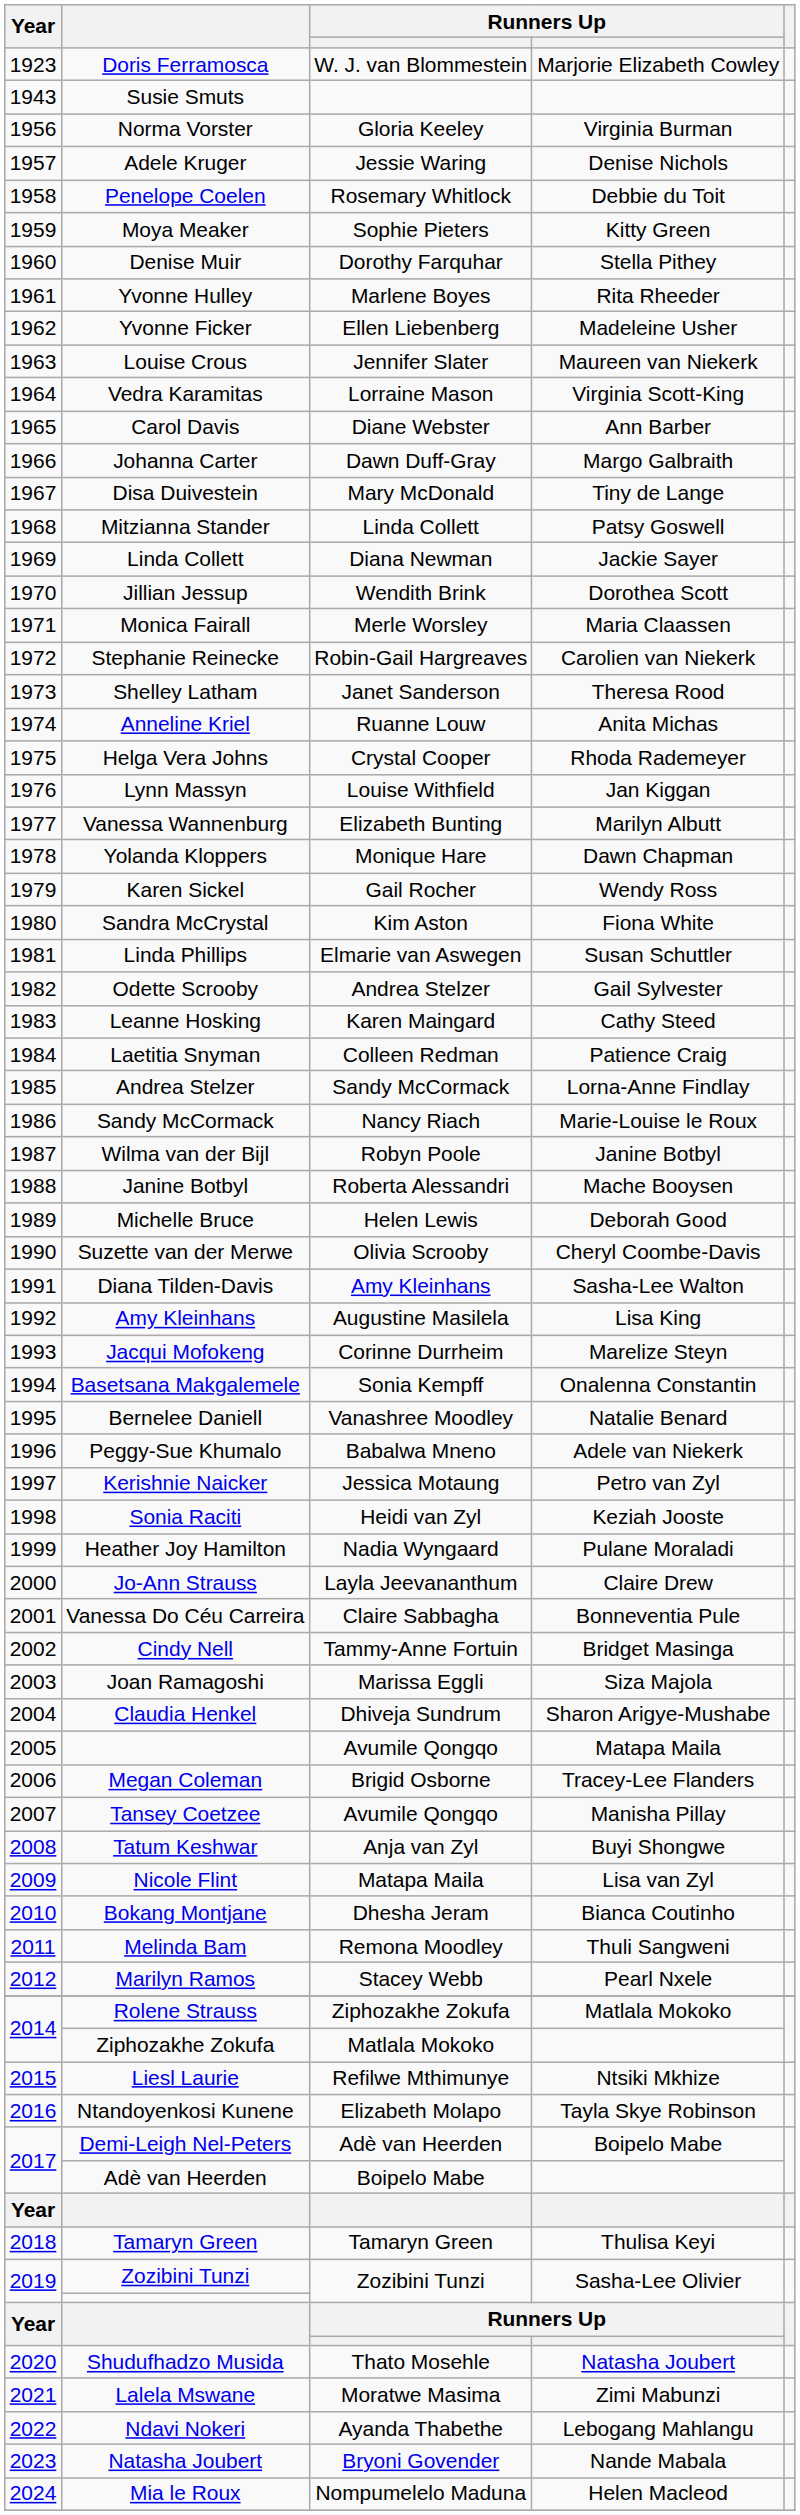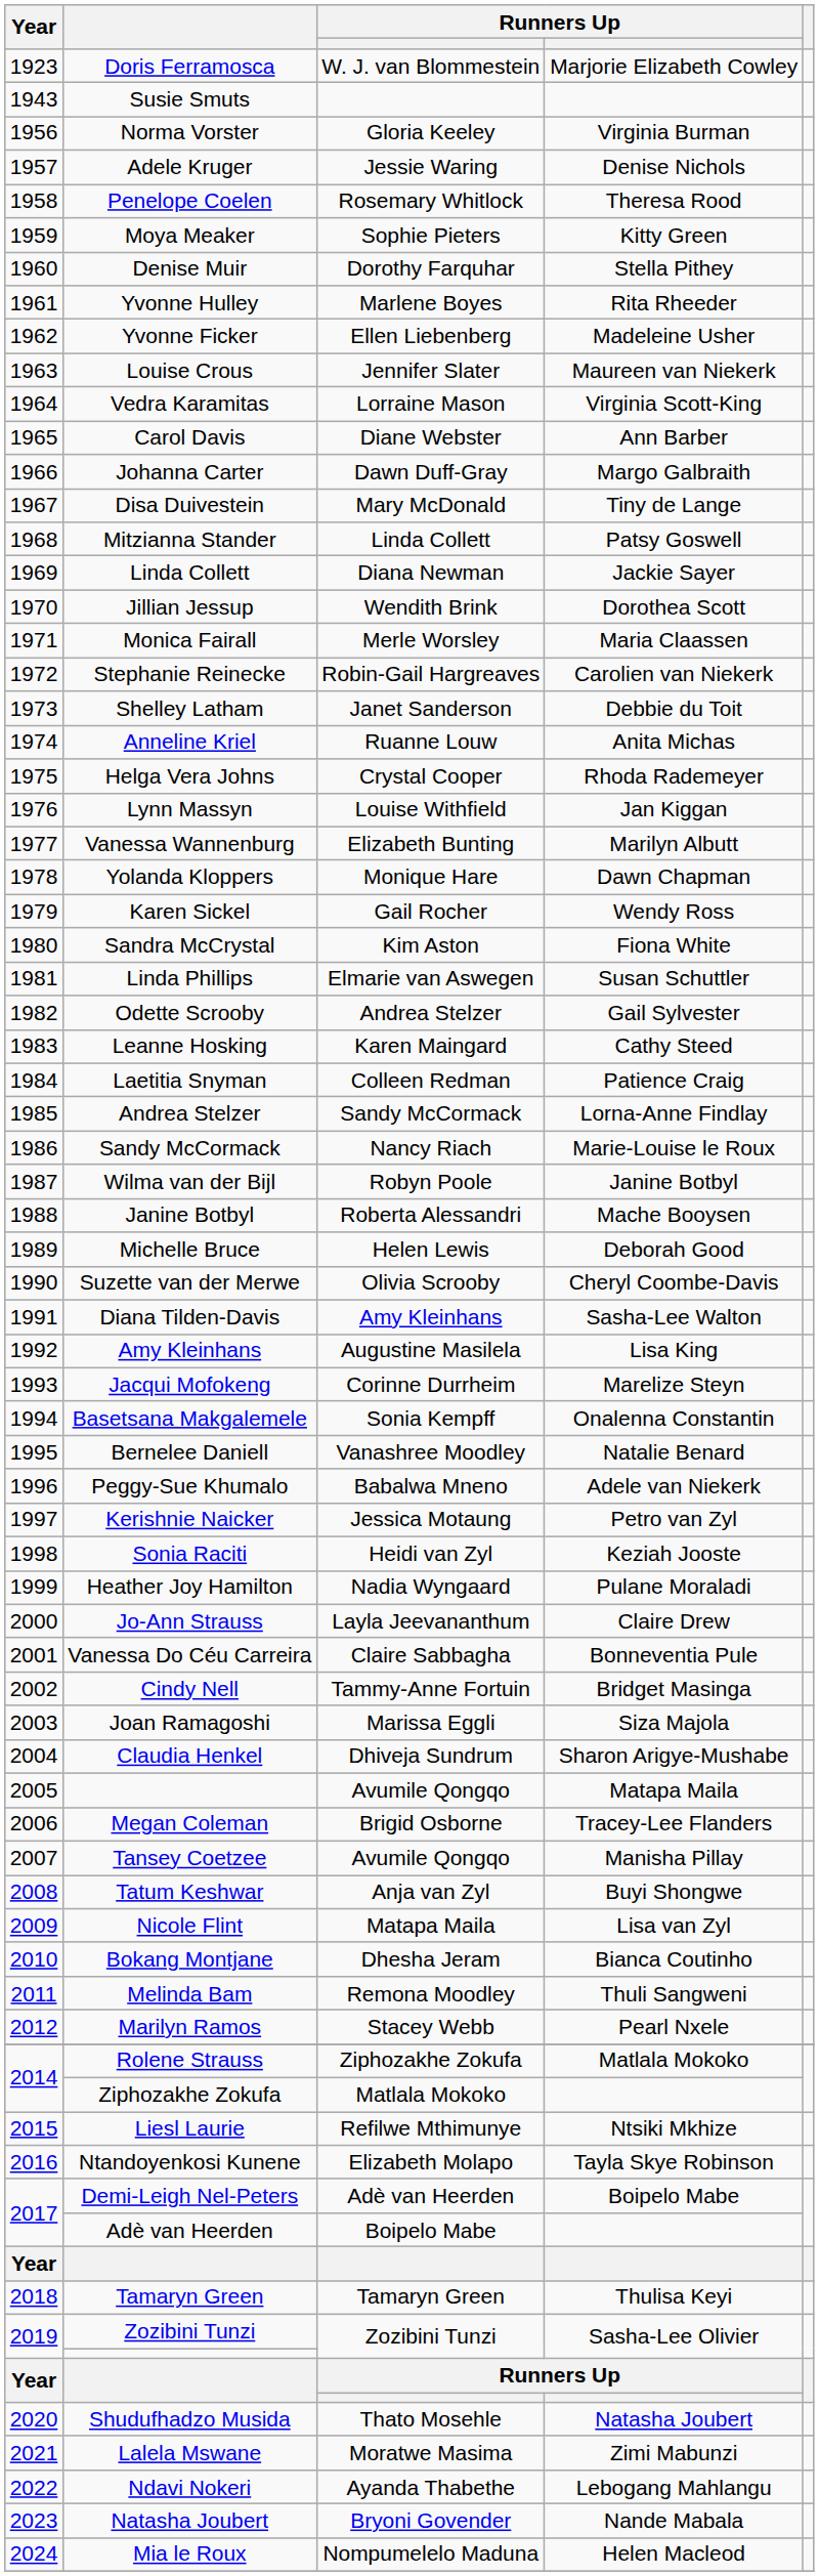Penelope Coelen | column 4: Debbie du Toit -> Theresa Rood
Shelley Latham | column 4: Theresa Rood -> Debbie du Toit
